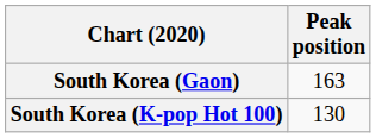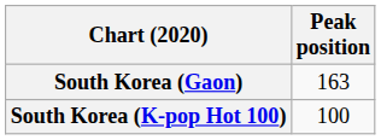South Korea (K-pop Hot 100) | Peak position: 130 -> 100
